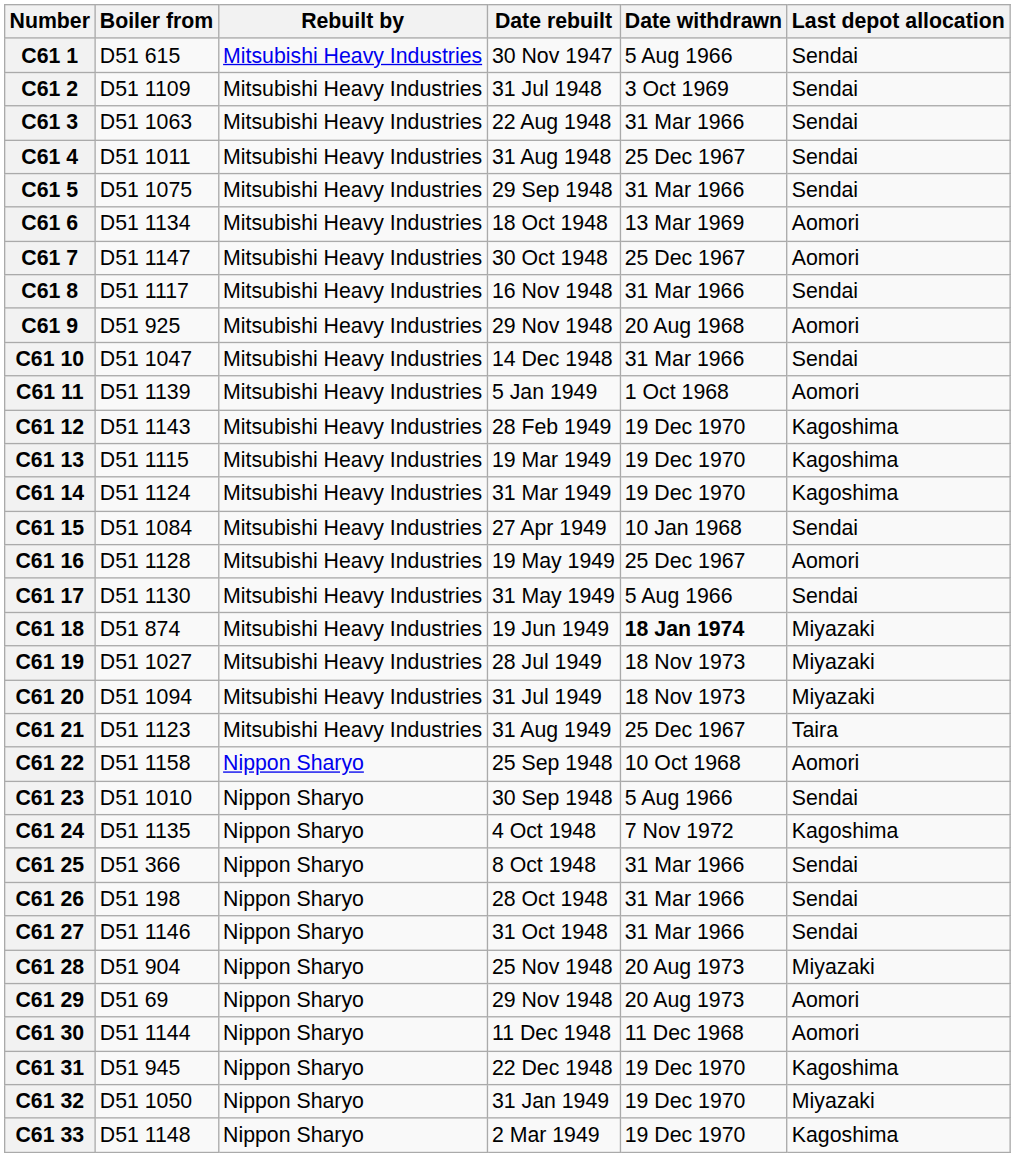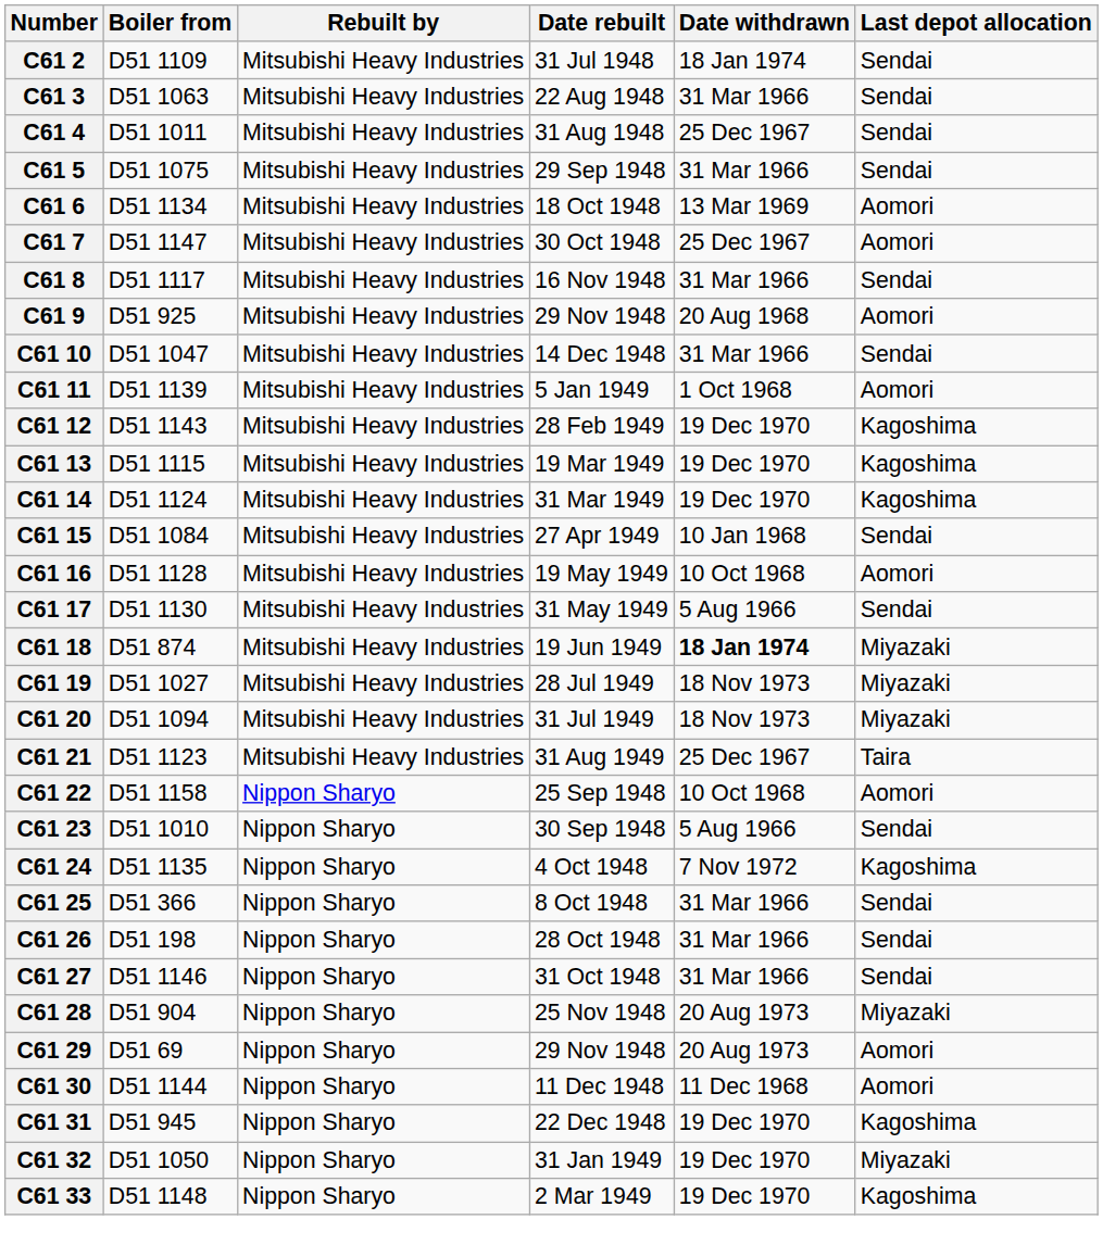- row: C61 1 | D51 615 | Mitsubishi Heavy Industries | 30 Nov 1947 | 5 Aug 1966 | Sendai
C61 2 | Date withdrawn: 3 Oct 1969 -> 18 Jan 1974
C61 16 | Date withdrawn: 25 Dec 1967 -> 10 Oct 1968
